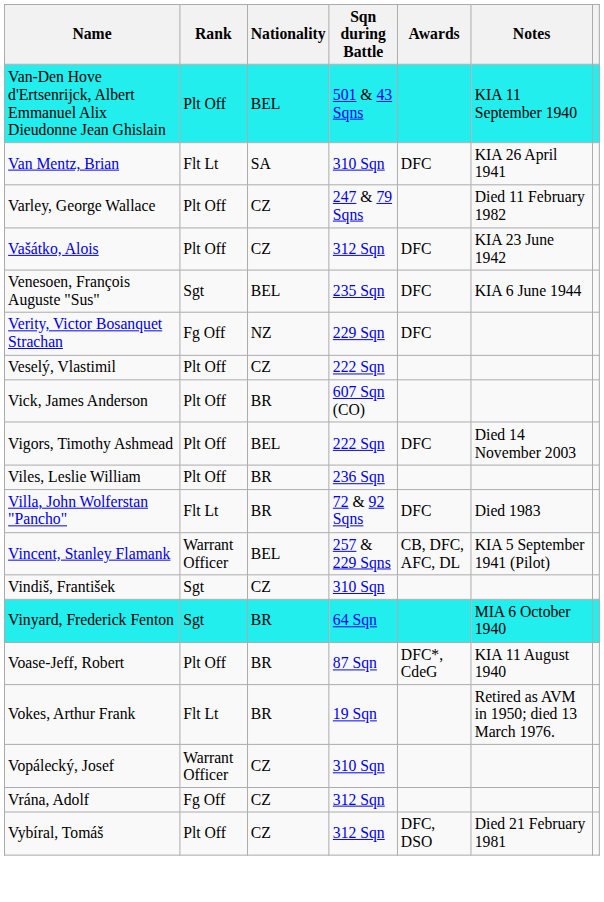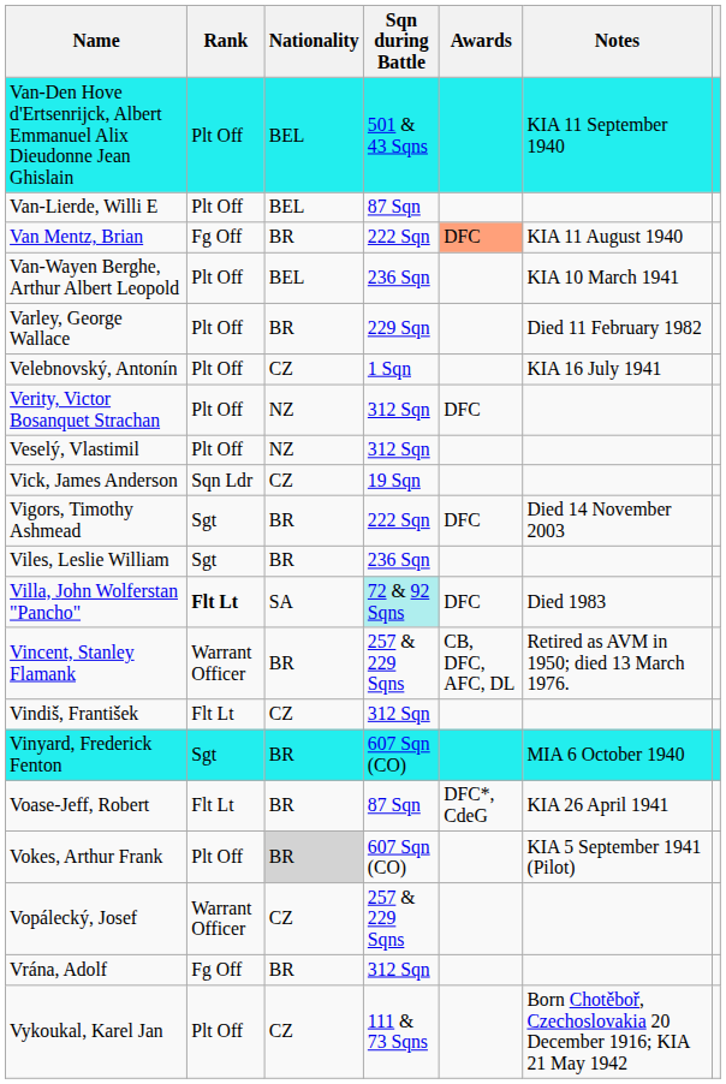+ row: Van-Lierde, Willi E | Plt Off | BEL | 87 Sqn
Van Mentz, Brian | Rank: Flt Lt -> Fg Off
Van Mentz, Brian | Nationality: SA -> BR
Van Mentz, Brian | Sqn during Battle: 310 Sqn -> 222 Sqn
Van Mentz, Brian | Awards: no background -> lightsalmon background
Van Mentz, Brian | Notes: KIA 26 April 1941 -> KIA 11 August 1940
+ row: Van-Wayen Berghe, Arthur Albert Leopold | Plt Off | BEL | 236 Sqn | KIA 10 March 1941
Varley, George Wallace | Nationality: CZ -> BR
Varley, George Wallace | Sqn during Battle: 247 & 79 Sqns -> 229 Sqn
- row: Vašátko, Alois | Plt Off | CZ | 312 Sqn | DFC | KIA 23 June 1942
+ row: Velebnovský, Antonín | Plt Off | CZ | 1 Sqn | KIA 16 July 1941
- row: Venesoen, François Auguste "Sus" | Sgt | BEL | 235 Sqn | DFC | KIA 6 June 1944
Verity, Victor Bosanquet Strachan | Rank: Fg Off -> Plt Off
Verity, Victor Bosanquet Strachan | Sqn during Battle: 229 Sqn -> 312 Sqn
Veselý, Vlastimil | Nationality: CZ -> NZ
Veselý, Vlastimil | Sqn during Battle: 222 Sqn -> 312 Sqn
Vick, James Anderson | Rank: Plt Off -> Sqn Ldr
Vick, James Anderson | Nationality: BR -> CZ
Vick, James Anderson | Sqn during Battle: 607 Sqn (CO) -> 19 Sqn
Vigors, Timothy Ashmead | Rank: Plt Off -> Sgt
Vigors, Timothy Ashmead | Nationality: BEL -> BR
Viles, Leslie William | Rank: Plt Off -> Sgt
Villa, John Wolferstan "Pancho" | Rank: normal -> bold
Villa, John Wolferstan "Pancho" | Nationality: BR -> SA
Villa, John Wolferstan "Pancho" | Sqn during Battle: no background -> paleturquoise background
Vincent, Stanley Flamank | Nationality: BEL -> BR
Vincent, Stanley Flamank | Notes: KIA 5 September 1941 (Pilot) -> Retired as AVM in 1950; died 13 March 1976.
Vindiš, František | Rank: Sgt -> Flt Lt
Vindiš, František | Sqn during Battle: 310 Sqn -> 312 Sqn
Vinyard, Frederick Fenton | Sqn during Battle: 64 Sqn -> 607 Sqn (CO)
Voase-Jeff, Robert | Rank: Plt Off -> Flt Lt
Voase-Jeff, Robert | Notes: KIA 11 August 1940 -> KIA 26 April 1941
Vokes, Arthur Frank | Rank: Flt Lt -> Plt Off
Vokes, Arthur Frank | Nationality: no background -> lightgrey background
Vokes, Arthur Frank | Sqn during Battle: 19 Sqn -> 607 Sqn (CO)
Vokes, Arthur Frank | Notes: Retired as AVM in 1950; died 13 March 1976. -> KIA 5 September 1941 (Pilot)
Vopálecký, Josef | Sqn during Battle: 310 Sqn -> 257 & 229 Sqns
Vrána, Adolf | Nationality: CZ -> BR
- row: Vybíral, Tomáš | Plt Off | CZ | 312 Sqn | DFC, DSO | Died 21 February 1981
+ row: Vykoukal, Karel Jan | Plt Off | CZ | 111 & 73 Sqns | Born Chotěboř, Czechoslovakia 20 December 1916; KIA 21 May 1942
